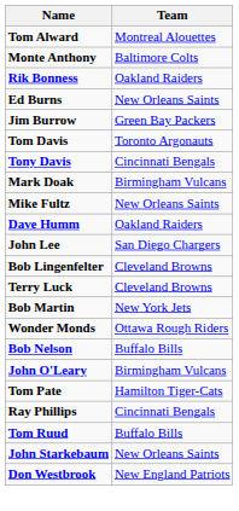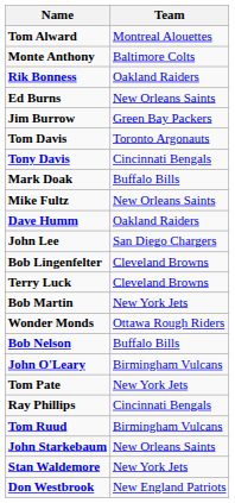Mark Doak | Team: Birmingham Vulcans -> Buffalo Bills
Tom Pate | Team: Hamilton Tiger-Cats -> New York Jets
Tom Ruud | Team: Buffalo Bills -> Birmingham Vulcans
+ row: Stan Waldemore | New York Jets
